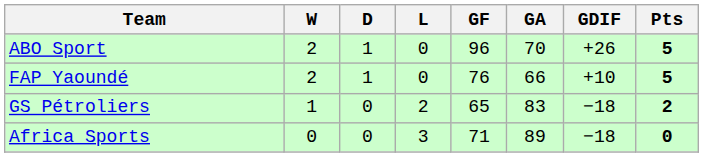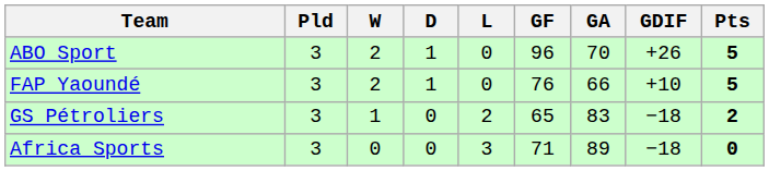+ column: Pld | 3 | 3 | 3 | 3
